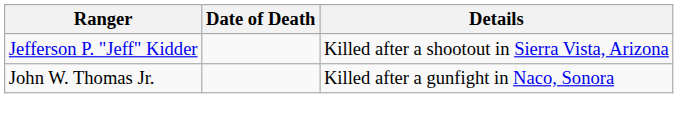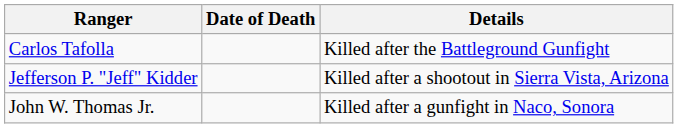+ row: Carlos Tafolla | Killed after the Battleground Gunfight
